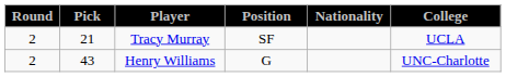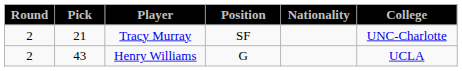Tracy Murray | College: UCLA -> UNC-Charlotte
Henry Williams | College: UNC-Charlotte -> UCLA
